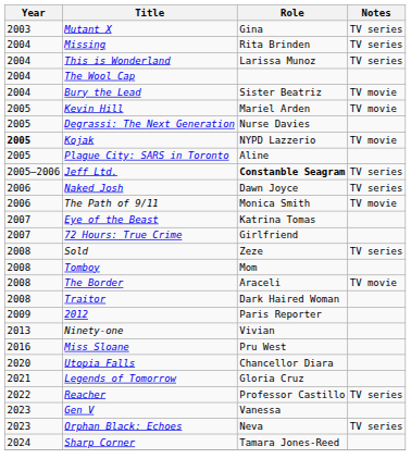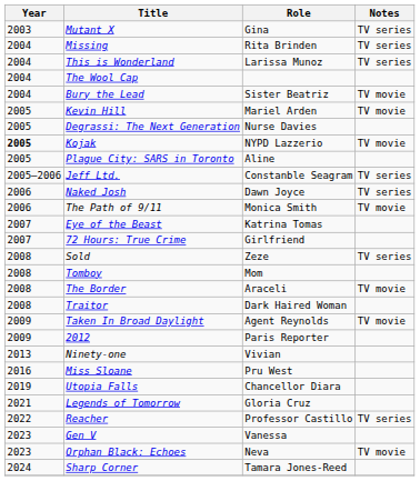Jeff Ltd. | Role: bold -> normal
+ row: 2009 | Taken In Broad Daylight | Agent Reynolds | TV movie
Utopia Falls | Year: 2020 -> 2019
Orphan Black: Echoes | Notes: TV series -> TV movie
